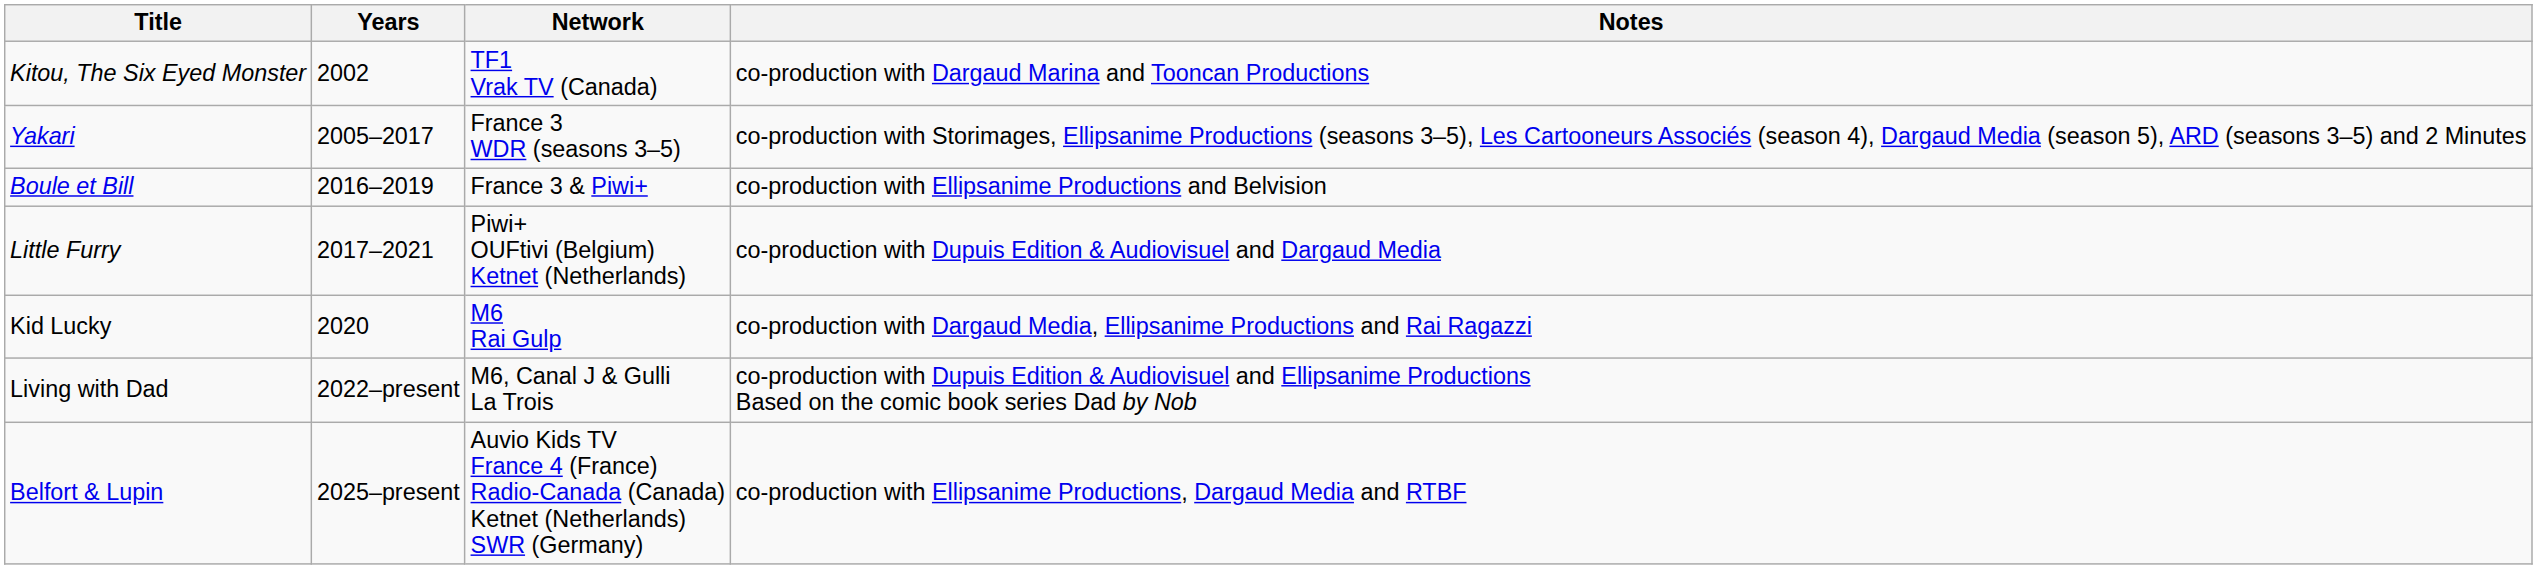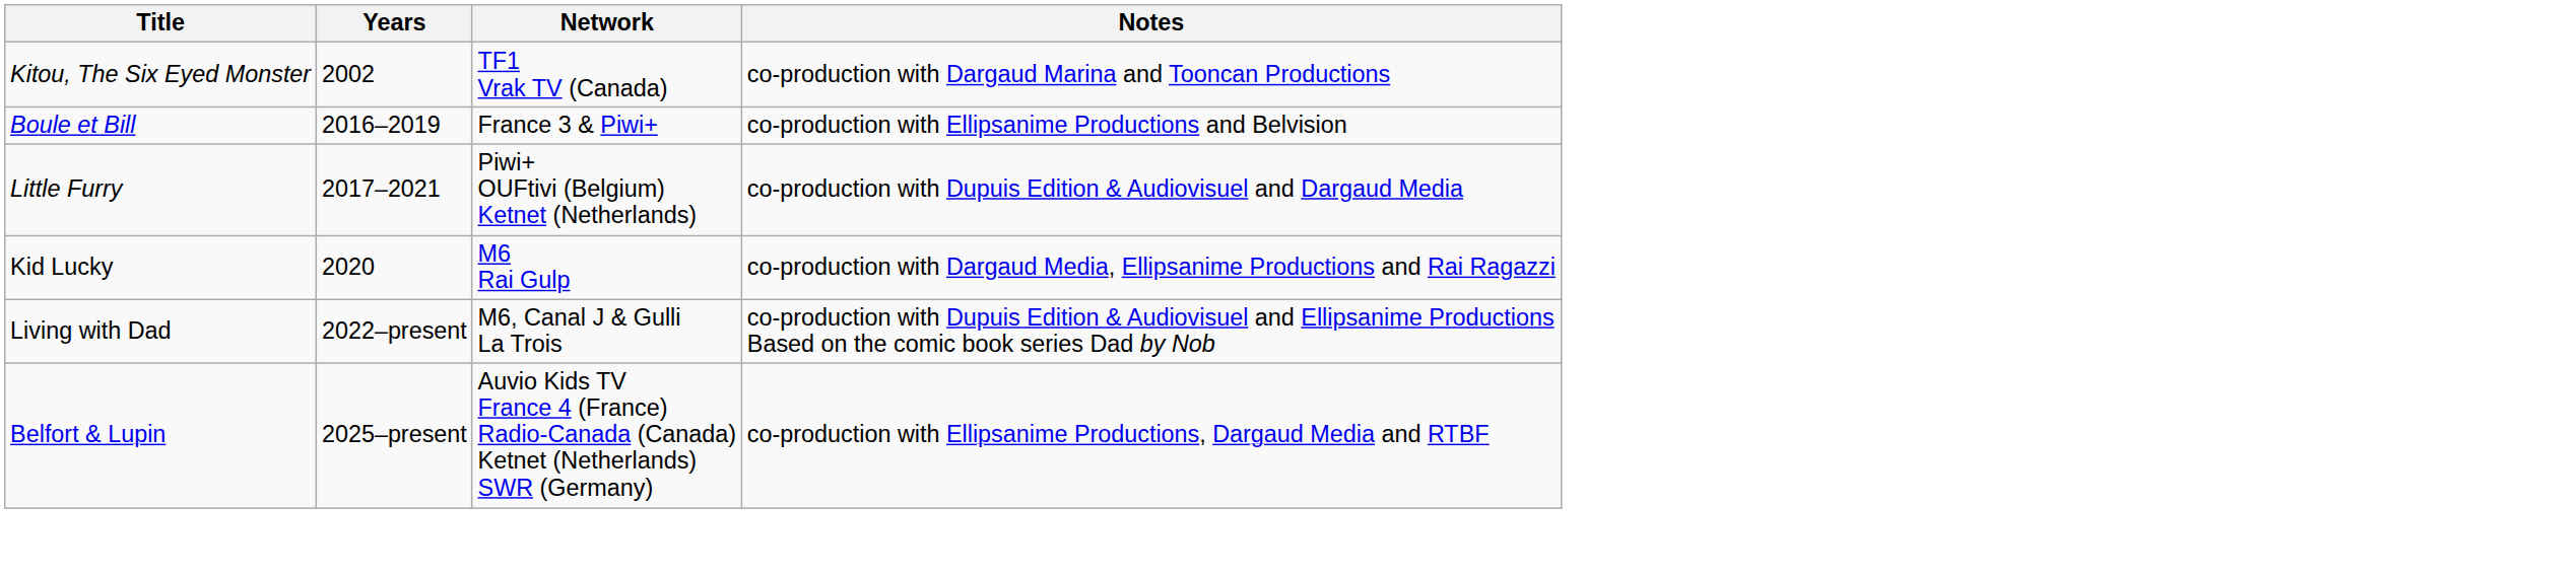- row: Yakari | 2005–2017 | France 3 WDR (seasons 3–5) | co-production with Storimages, Ellipsanime Productions (seasons 3–5), Les Cartooneurs Associés (season 4), Dargaud Media (season 5), ARD (seasons 3–5) and 2 Minutes
